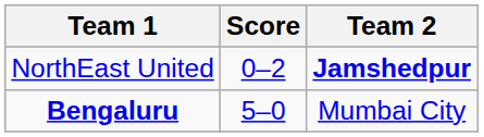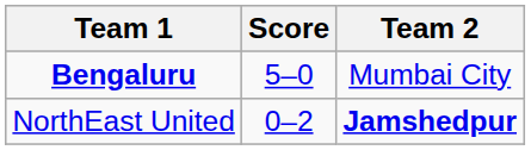rows swapped: Bengaluru <-> NorthEast United
